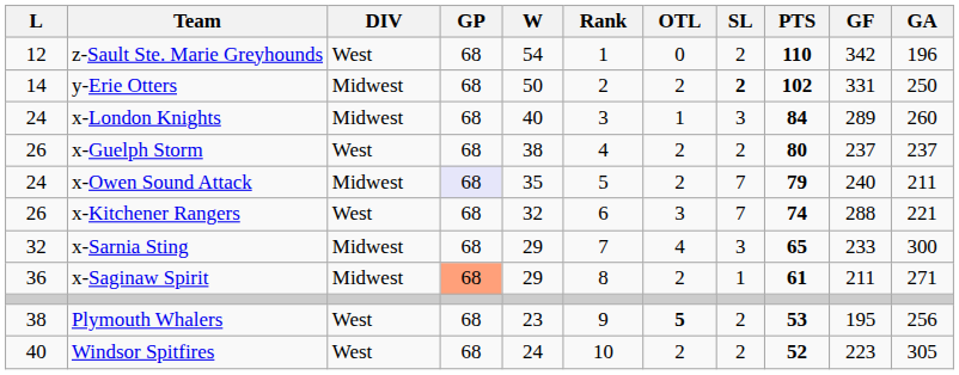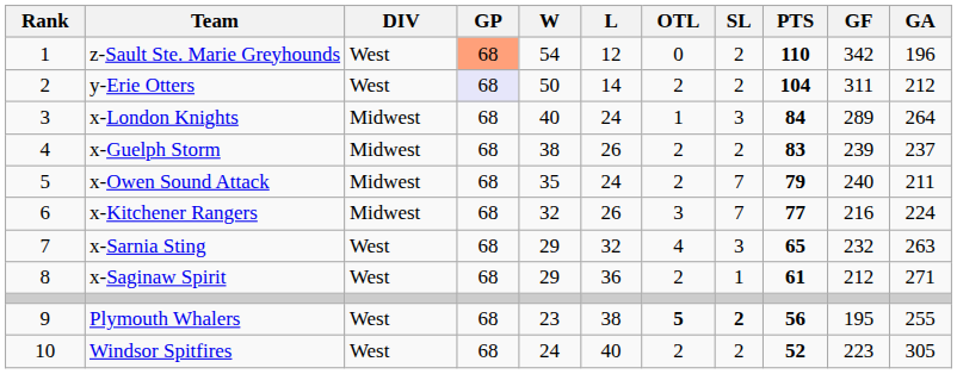columns swapped: Rank <-> L
z-Sault Ste. Marie Greyhounds | GP: no background -> lightsalmon background
y-Erie Otters | DIV: Midwest -> West
y-Erie Otters | GP: no background -> lavender background
y-Erie Otters | SL: bold -> normal
y-Erie Otters | PTS: 102 -> 104
y-Erie Otters | GF: 331 -> 311
y-Erie Otters | GA: 250 -> 212
x-London Knights | GA: 260 -> 264
x-Guelph Storm | DIV: West -> Midwest
x-Guelph Storm | PTS: 80 -> 83
x-Guelph Storm | GF: 237 -> 239
x-Owen Sound Attack | GP: lavender background -> no background
x-Kitchener Rangers | DIV: West -> Midwest
x-Kitchener Rangers | PTS: 74 -> 77
x-Kitchener Rangers | GF: 288 -> 216
x-Kitchener Rangers | GA: 221 -> 224
x-Sarnia Sting | DIV: Midwest -> West
x-Sarnia Sting | GF: 233 -> 232
x-Sarnia Sting | GA: 300 -> 263
x-Saginaw Spirit | DIV: Midwest -> West
x-Saginaw Spirit | GP: lightsalmon background -> no background
x-Saginaw Spirit | GF: 211 -> 212
Plymouth Whalers | SL: normal -> bold
Plymouth Whalers | PTS: 53 -> 56
Plymouth Whalers | GA: 256 -> 255
